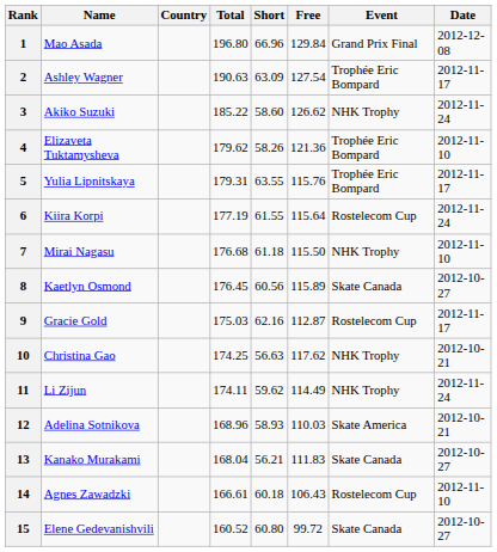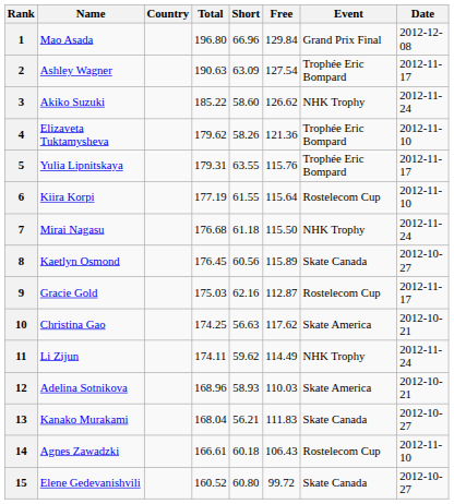6 | Date: 2012-11-24 -> 2012-11-10
7 | Date: 2012-11-10 -> 2012-11-24
10 | Event: NHK Trophy -> Skate America
